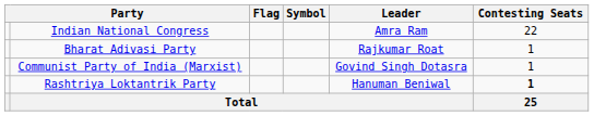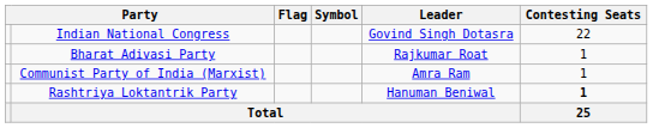Indian National Congress | Leader: Amra Ram -> Govind Singh Dotasra
Communist Party of India (Marxist) | Leader: Govind Singh Dotasra -> Amra Ram
